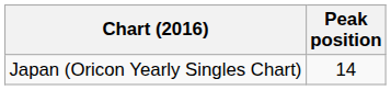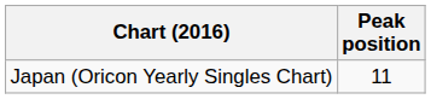Japan (Oricon Yearly Singles Chart) | Peak position: 14 -> 11
